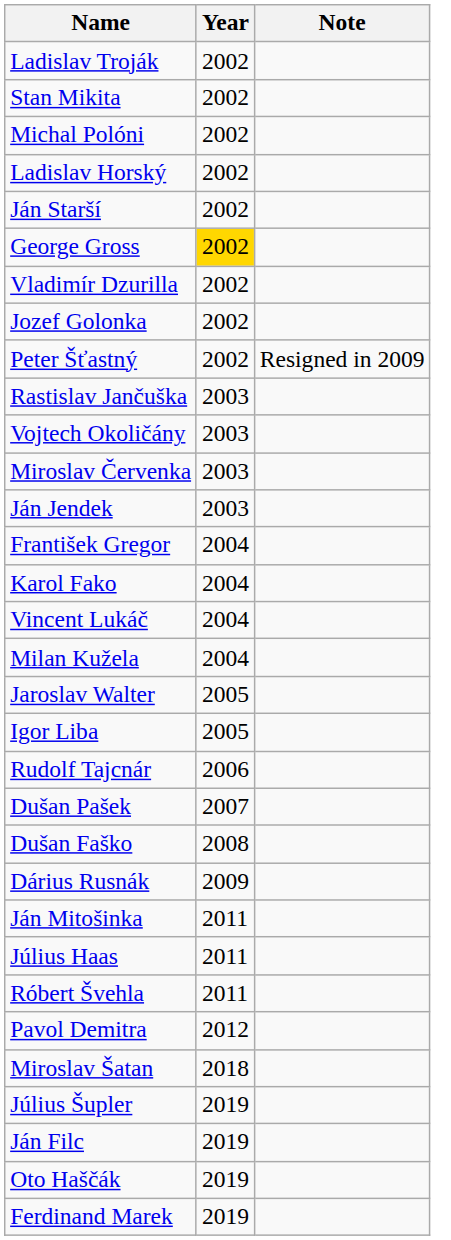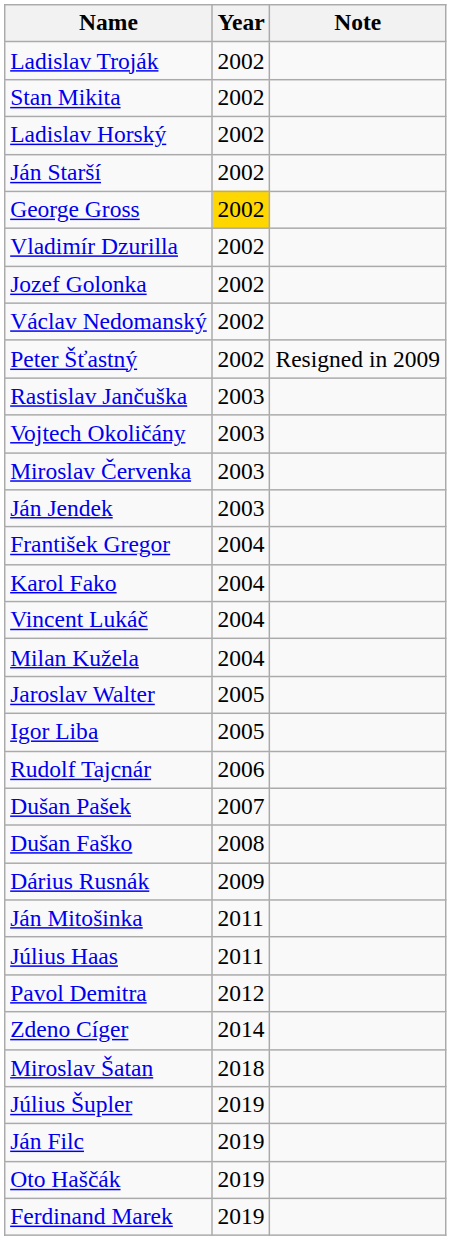- row: Michal Polóni | 2002
+ row: Václav Nedomanský | 2002
- row: Róbert Švehla | 2011
+ row: Zdeno Cíger | 2014
